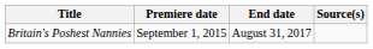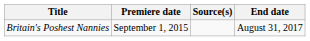columns swapped: End date <-> Source(s)
